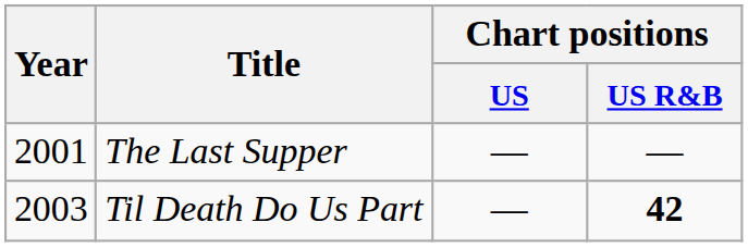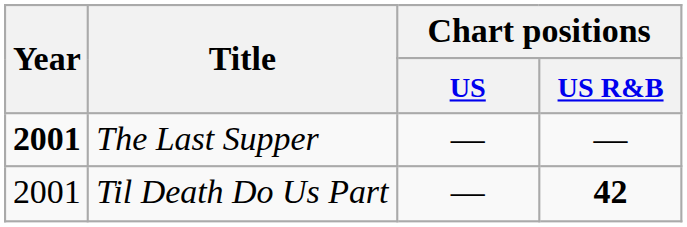The Last Supper | Year: normal -> bold
Til Death Do Us Part | Year: 2003 -> 2001
